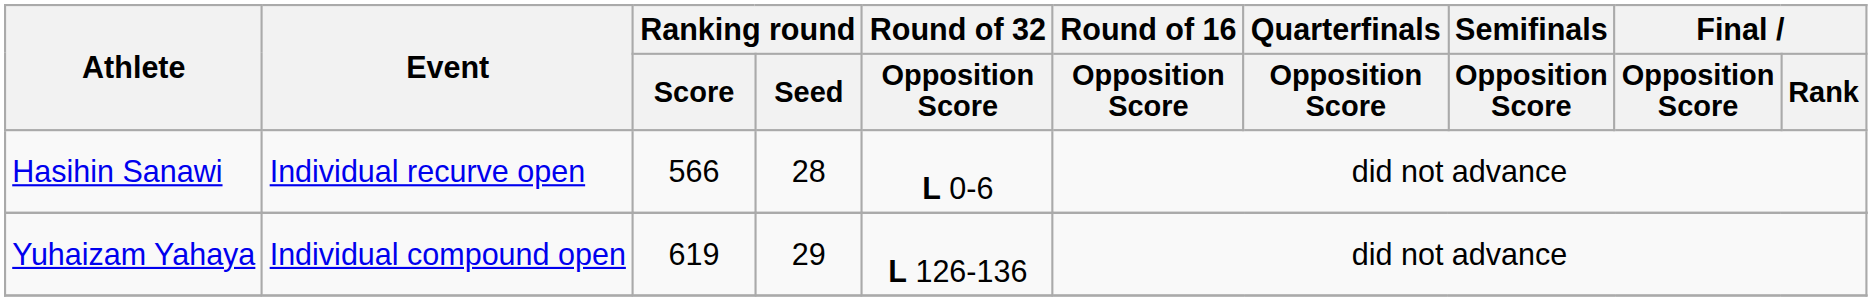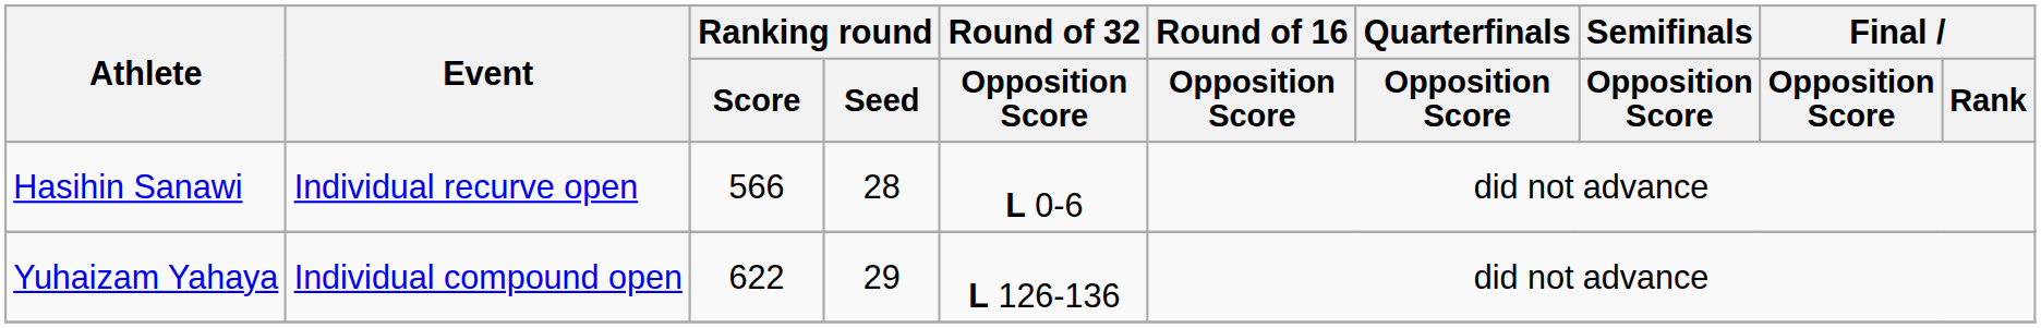Yuhaizam Yahaya | Ranking round / Score: 619 -> 622
